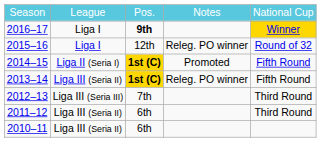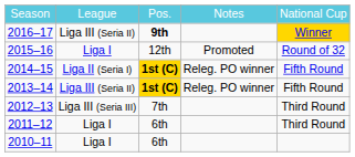2016–17 | column 2: Liga I -> Liga III (Seria II)
2015–16 | column 4: Releg. PO winner -> Promoted
2014–15 | column 4: Promoted -> Releg. PO winner
2011–12 | column 2: Liga III (Seria II) -> Liga I
2010–11 | column 2: Liga III (Seria II) -> Liga I
